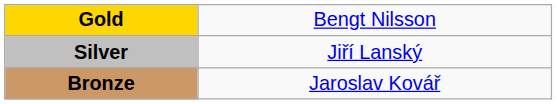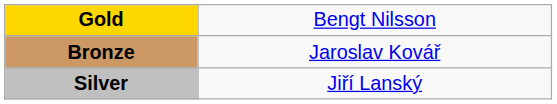rows swapped: Silver <-> Bronze
